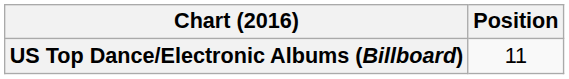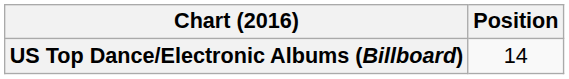US Top Dance/Electronic Albums (Billboard) | Position: 11 -> 14
